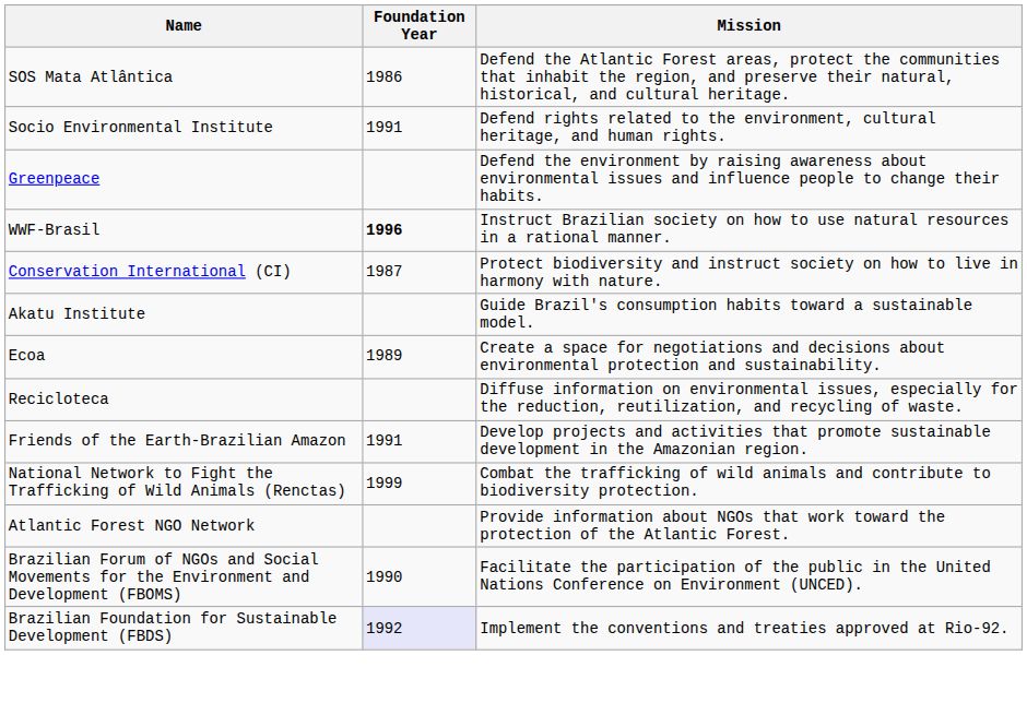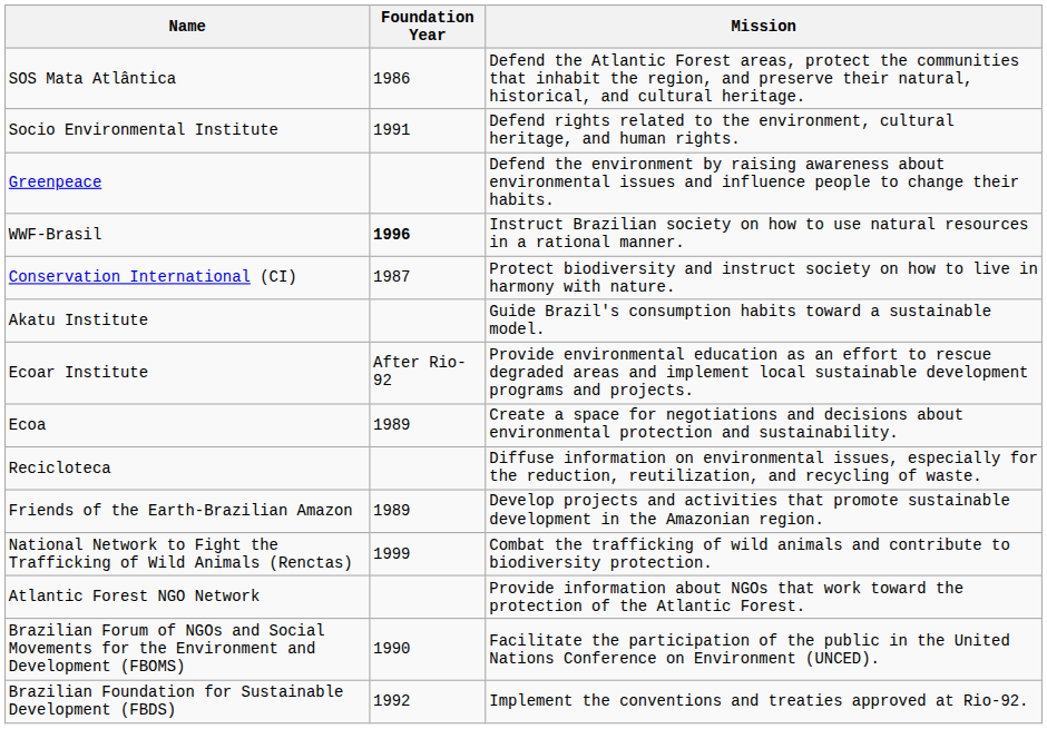+ row: Ecoar Institute | After Rio-92 | Provide environmental education as an effort to rescue degraded areas and implement local sustainable development programs and projects.
Friends of the Earth-Brazilian Amazon | Foundation Year: 1991 -> 1989
Brazilian Foundation for Sustainable Development (FBDS) | Foundation Year: lavender background -> no background
